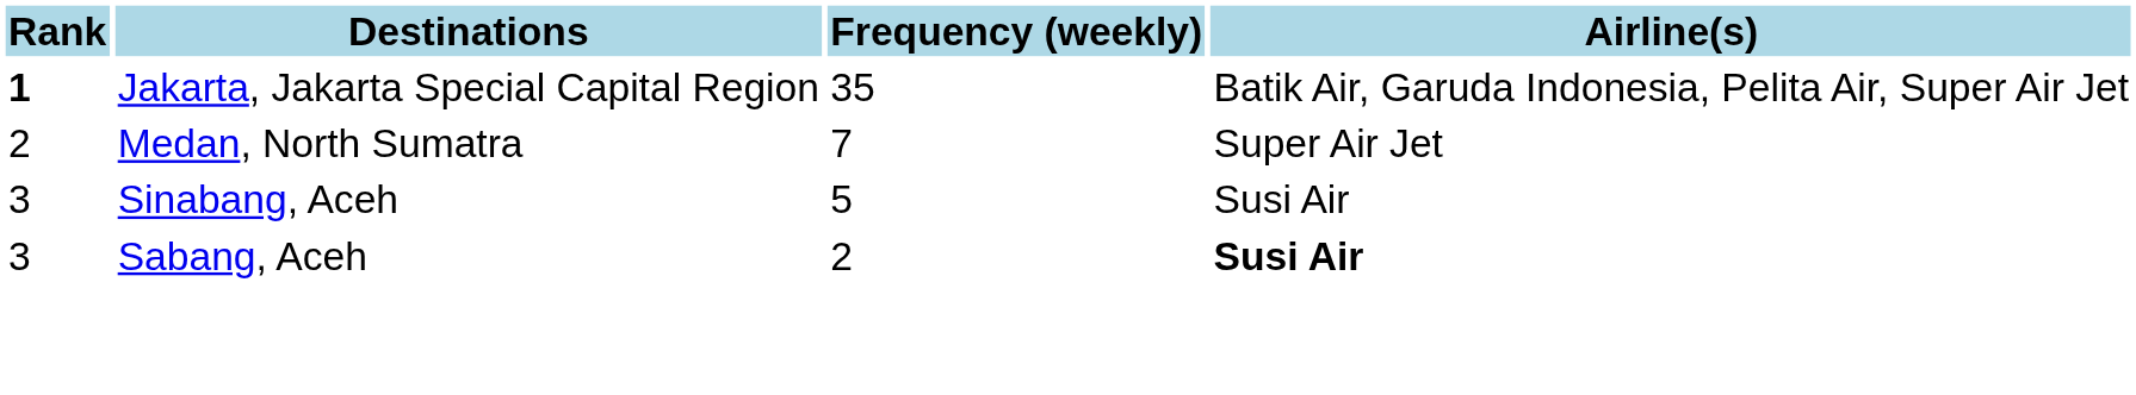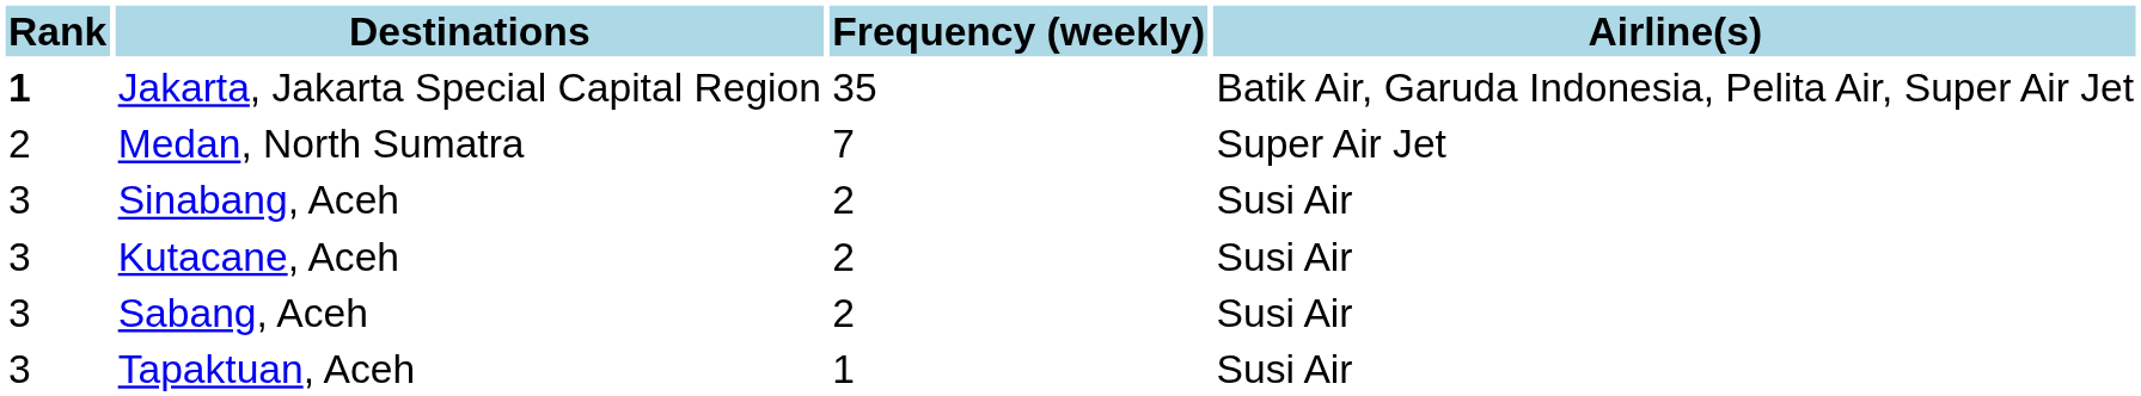Sinabang, Aceh | Frequency (weekly): 5 -> 2
+ row: 3 | Kutacane, Aceh | 2 | Susi Air
Sabang, Aceh | Airline(s): bold -> normal
+ row: 3 | Tapaktuan, Aceh | 1 | Susi Air
